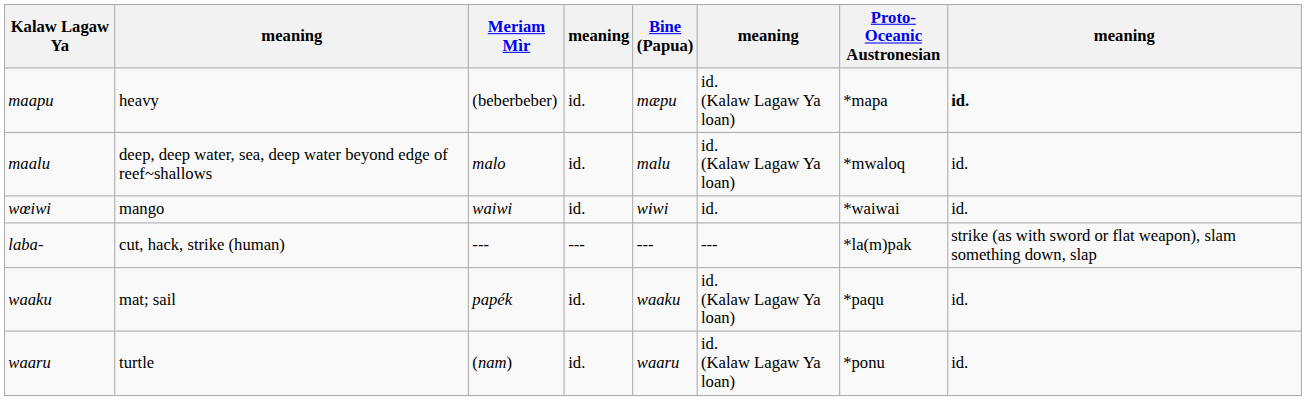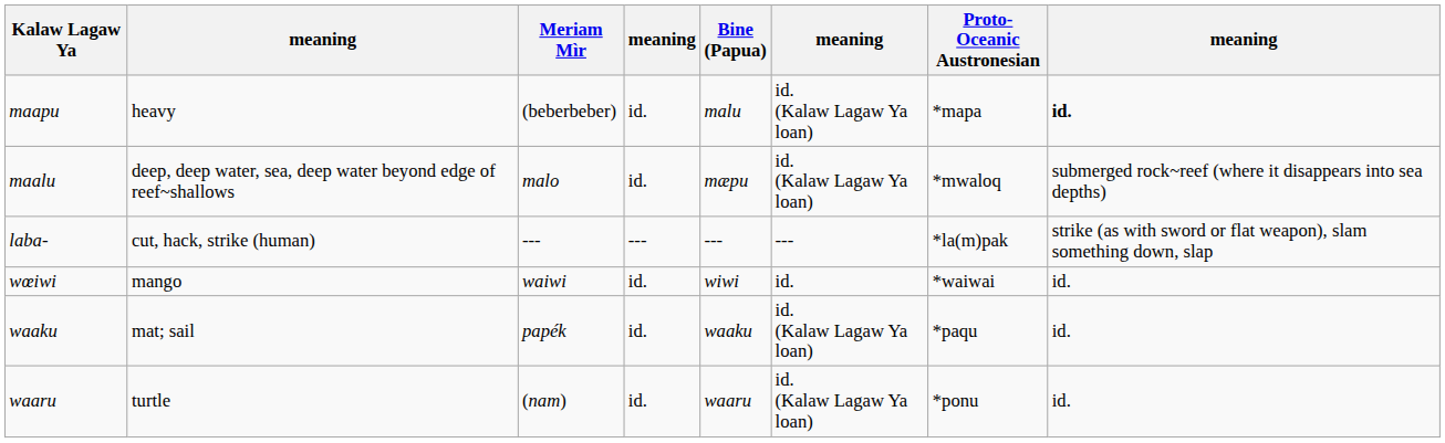maapu | Bine (Papua): mæpu -> malu
maalu | Bine (Papua): malu -> mæpu
maalu | column 8: id. -> submerged rock~reef (where it disappears into sea depths)
rows swapped: laba- <-> wœiwi
